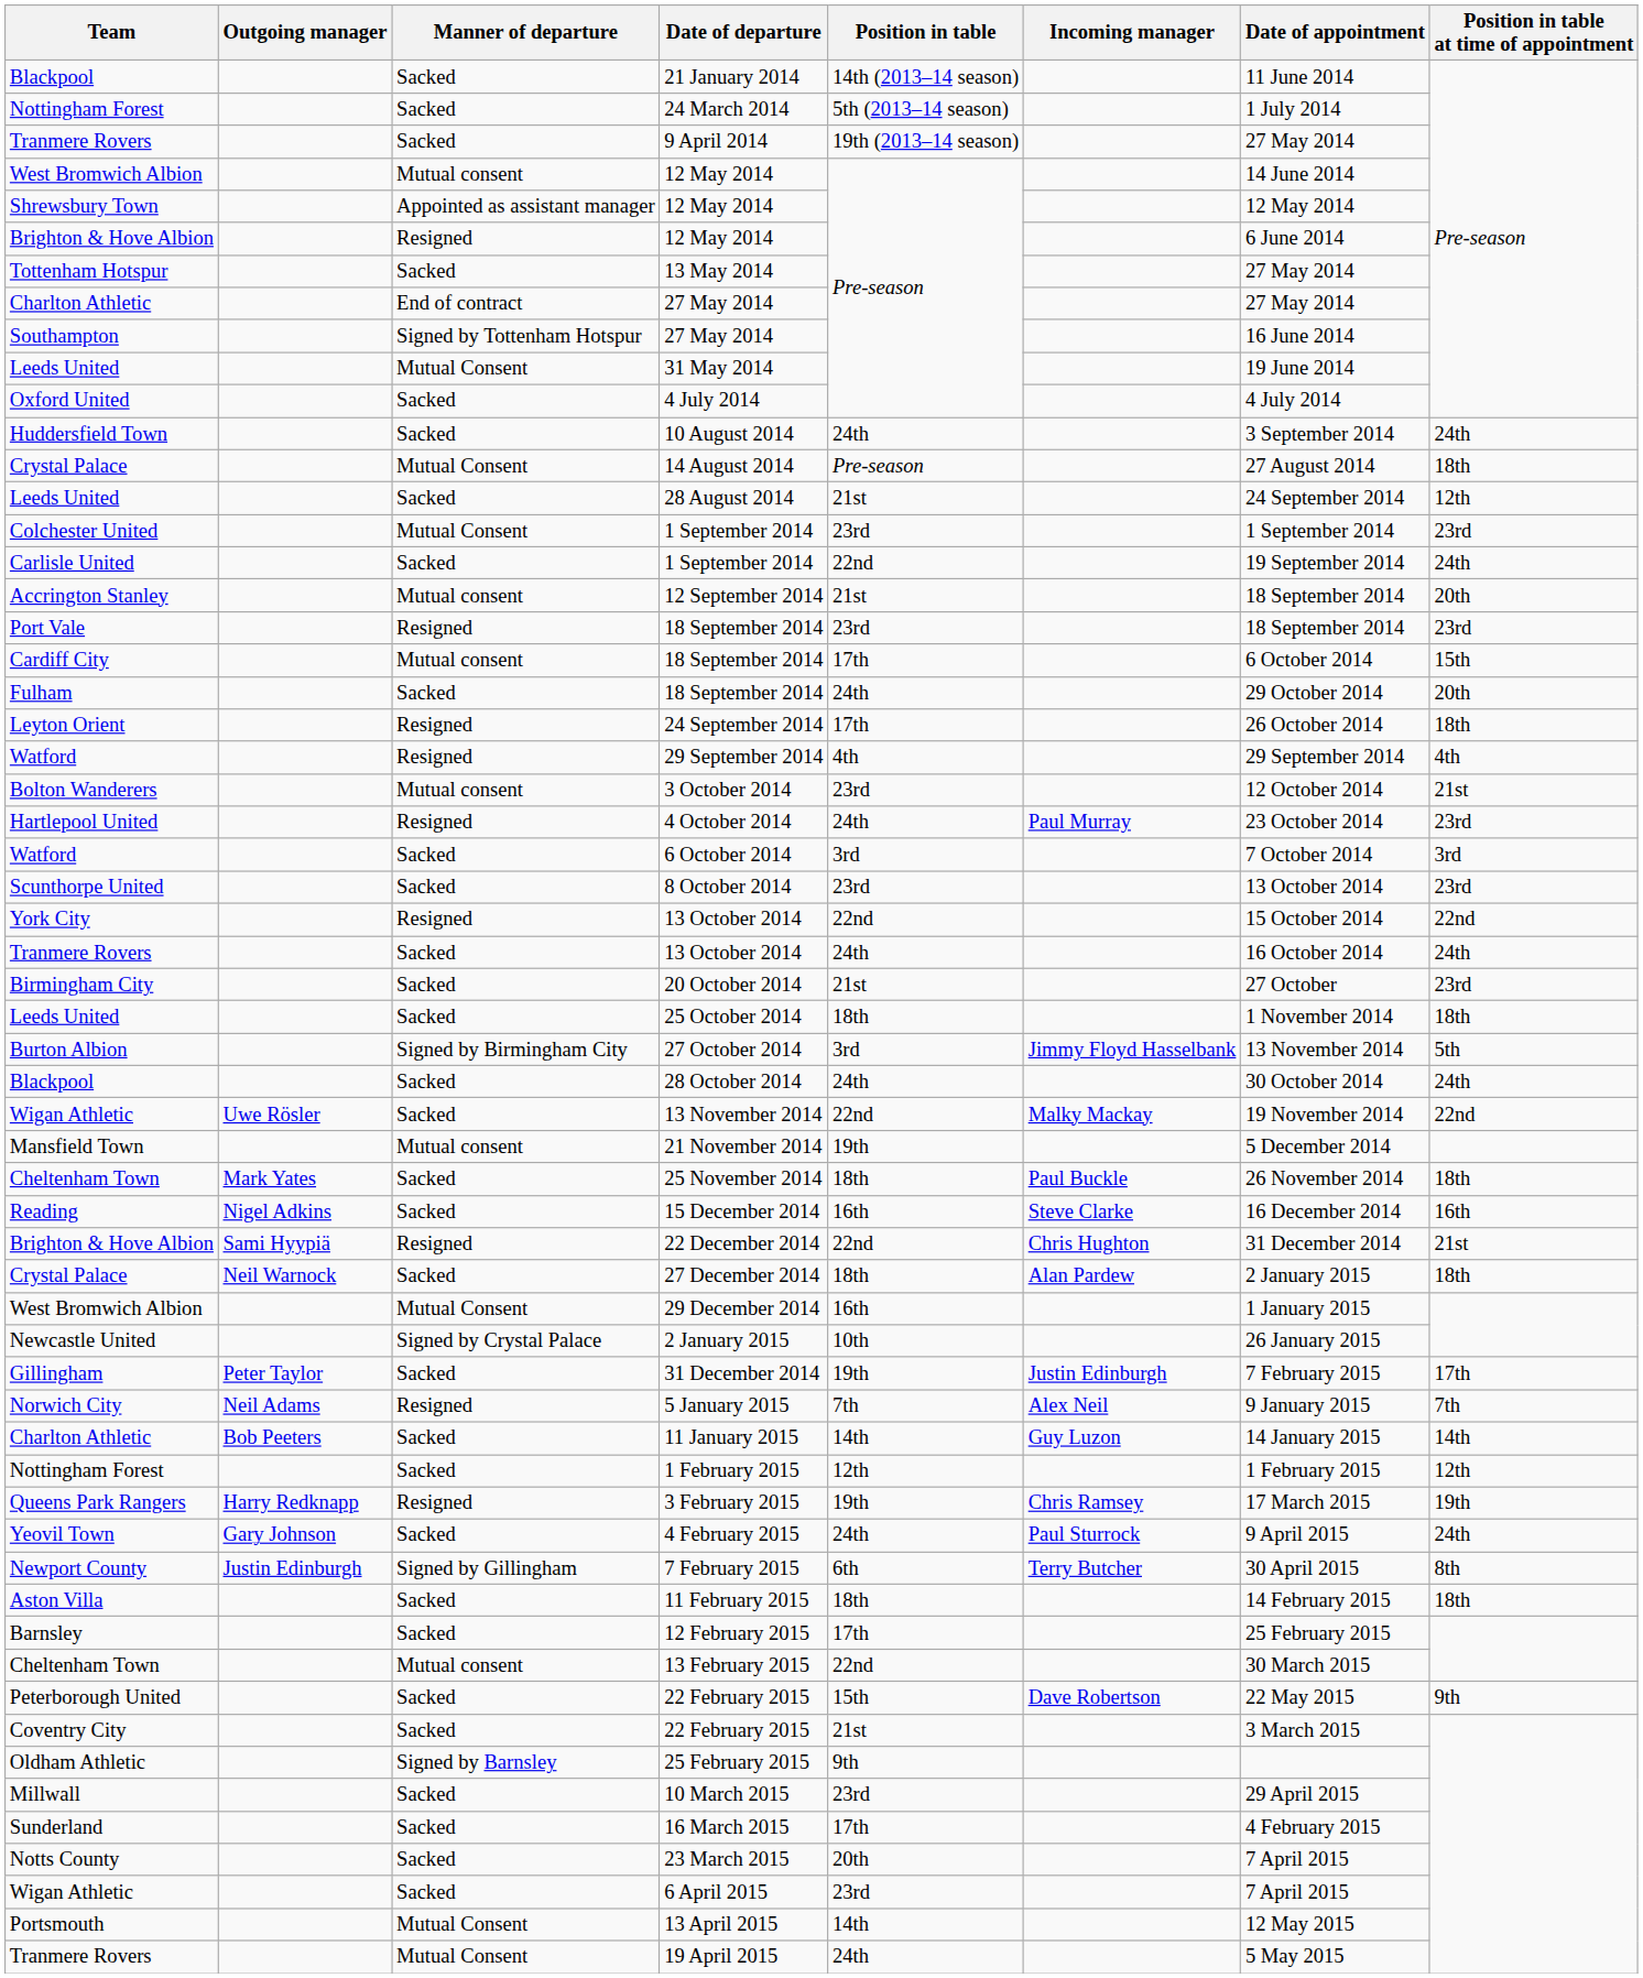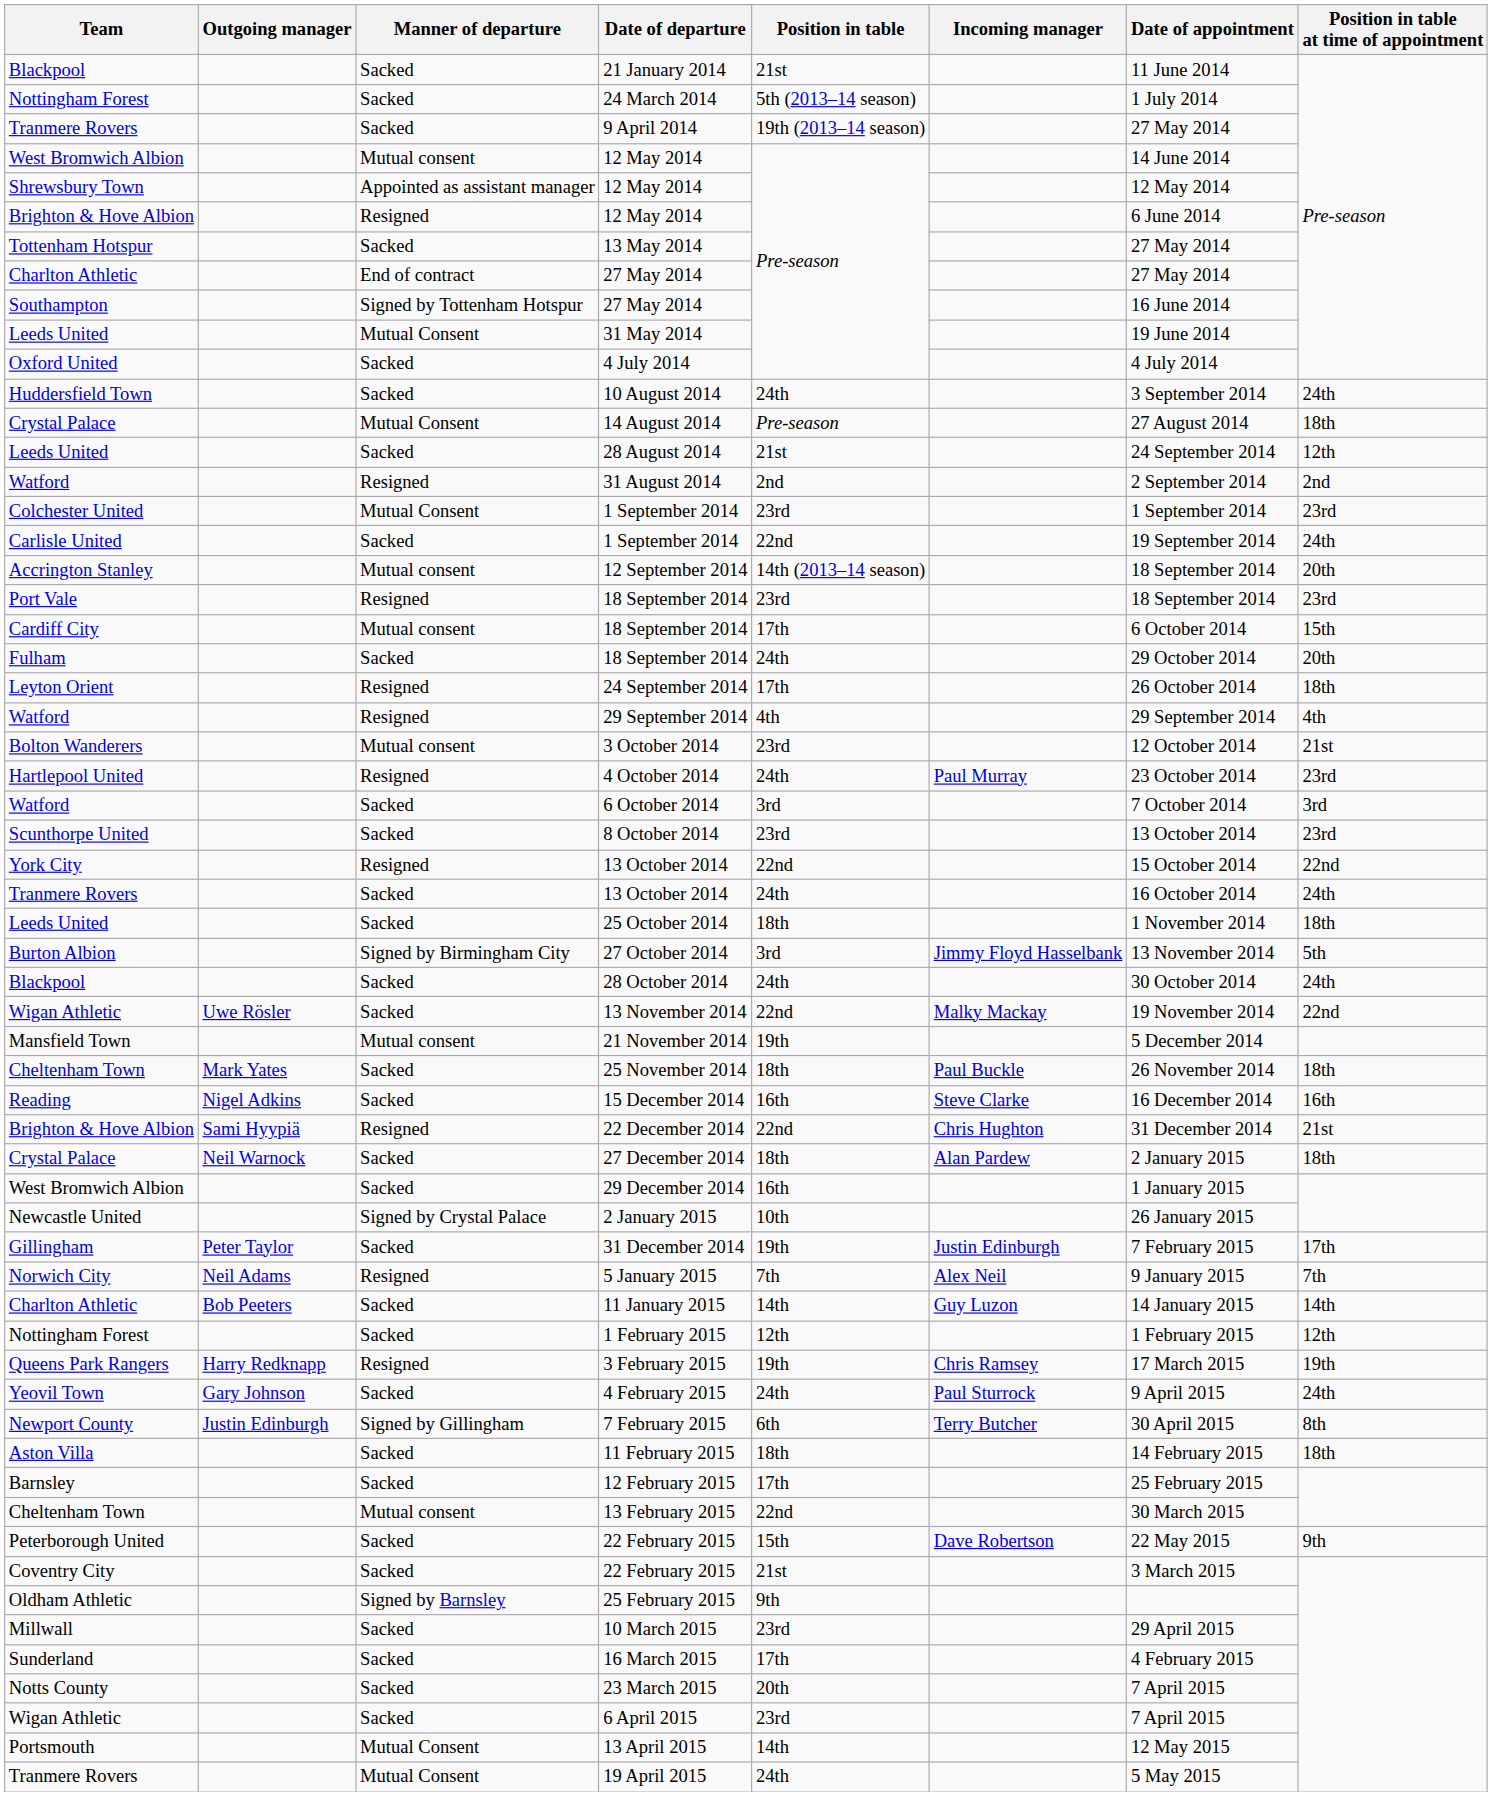21 January 2014 | Position in table: 14th (2013–14 season) -> 21st
+ row: Watford | Resigned | 31 August 2014 | 2nd | 2 September 2014 | 2nd
12 September 2014 | Position in table: 21st -> 14th (2013–14 season)
- row: Birmingham City | Sacked | 20 October 2014 | 21st | 27 October | 23rd
29 December 2014 | Manner of departure: Mutual Consent -> Sacked
